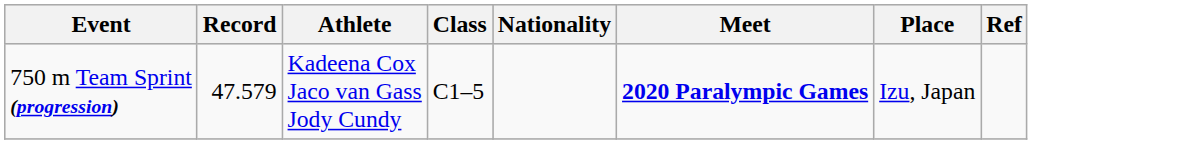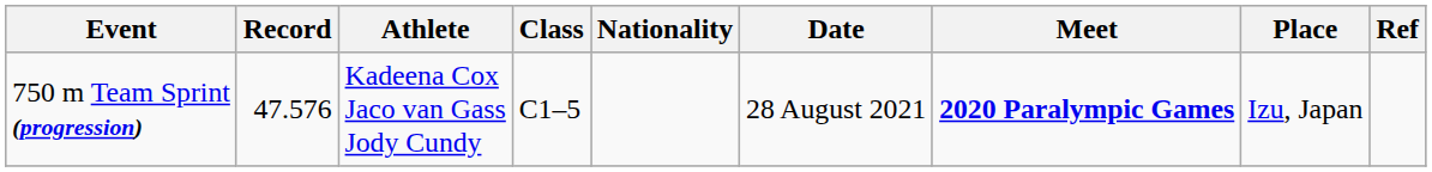+ column: Date | 28 August 2021
750 m Team Sprint (progression) | Record: 47.579 -> 47.576
